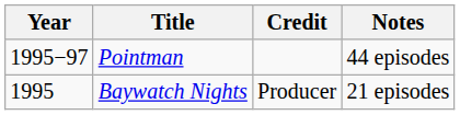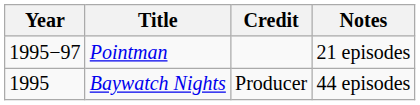Pointman | Notes: 44 episodes -> 21 episodes
Baywatch Nights | Notes: 21 episodes -> 44 episodes
